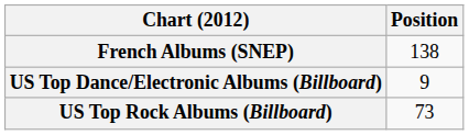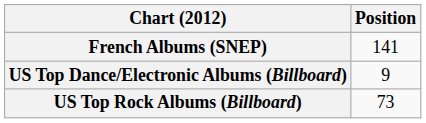French Albums (SNEP) | Position: 138 -> 141
